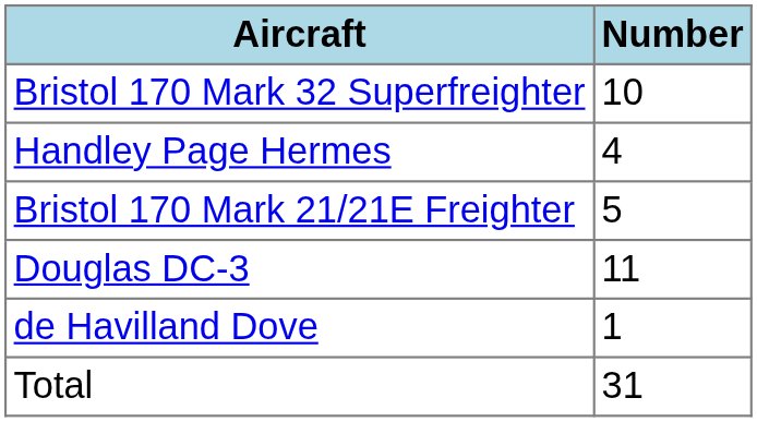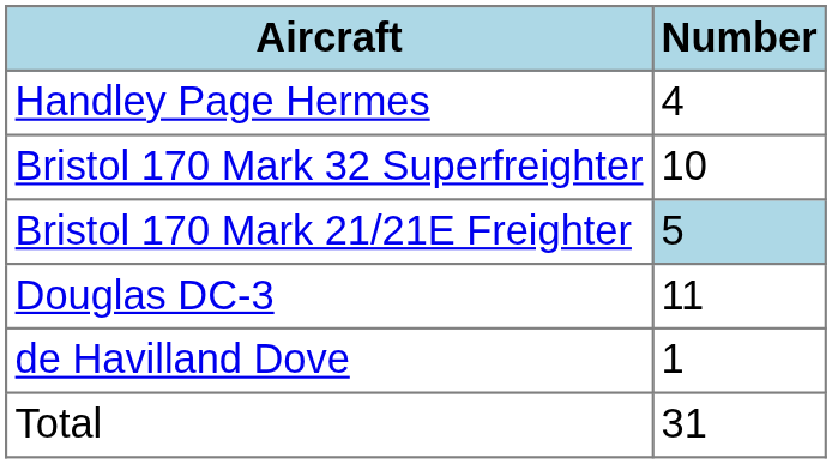rows swapped: Handley Page Hermes <-> Bristol 170 Mark 32 Superfreighter
Bristol 170 Mark 21/21E Freighter | Number: no background -> lightblue background
